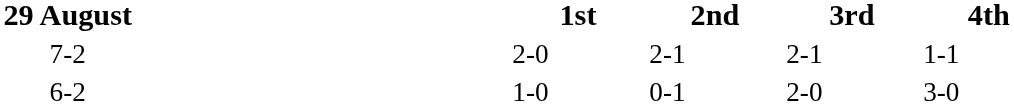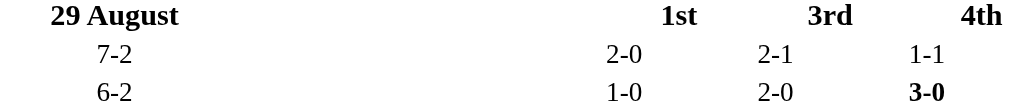- column: 2nd | 2-1 | 0-1
6-2 | 4th: normal -> bold
